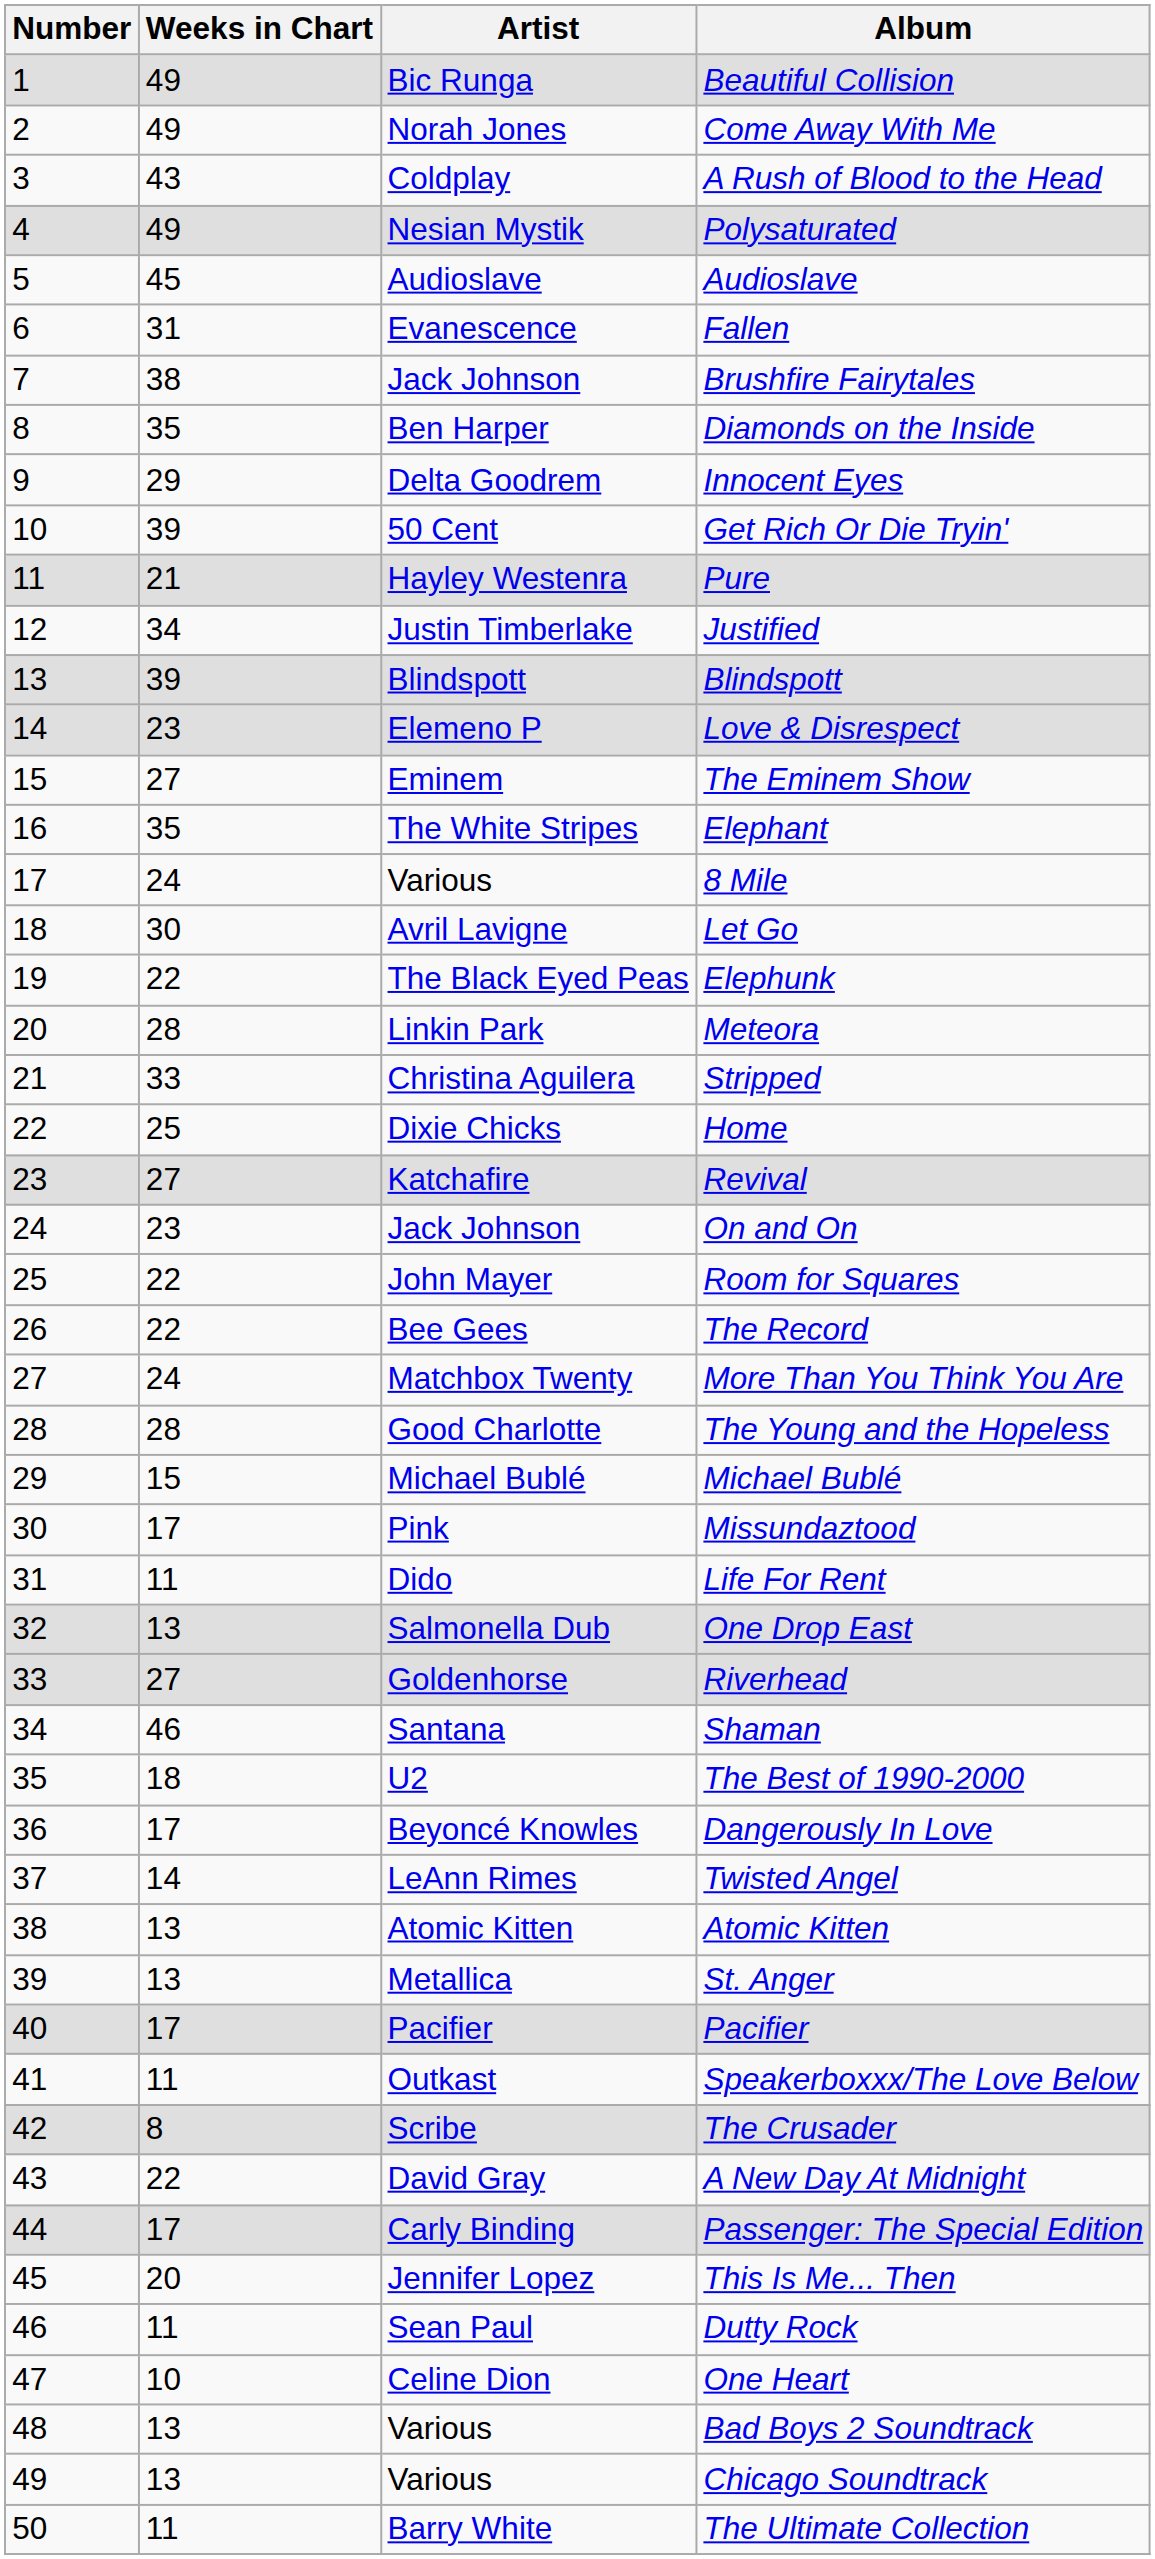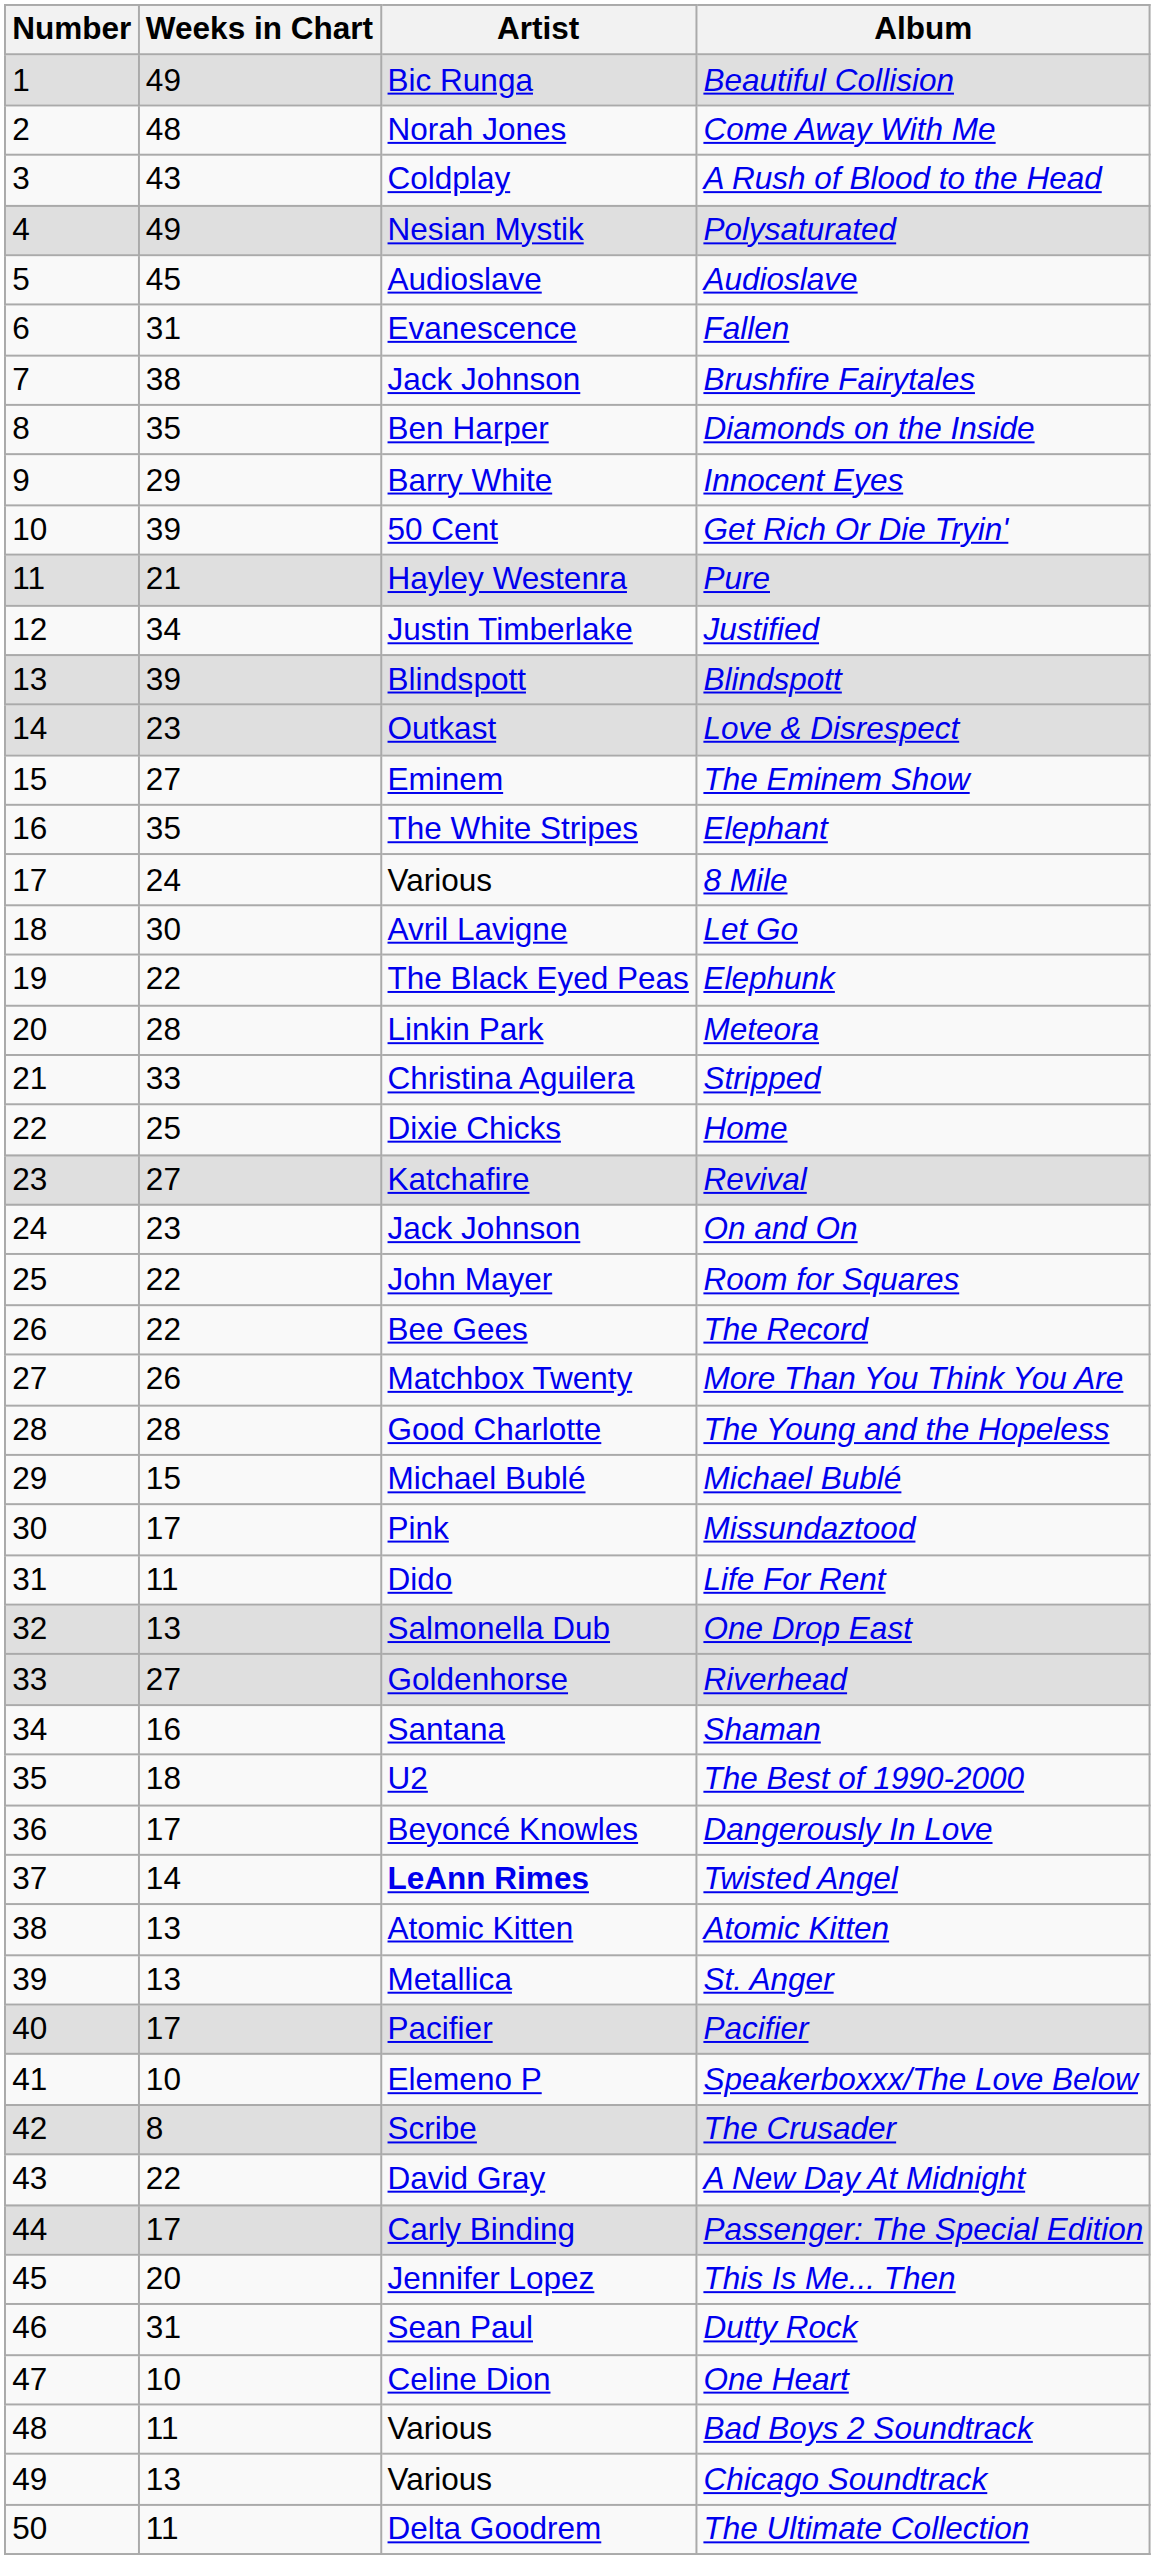Come Away With Me | Weeks in Chart: 49 -> 48
Innocent Eyes | Artist: Delta Goodrem -> Barry White
Love & Disrespect | Artist: Elemeno P -> Outkast
More Than You Think You Are | Weeks in Chart: 24 -> 26
Shaman | Weeks in Chart: 46 -> 16
Twisted Angel | Artist: normal -> bold
Speakerboxxx/The Love Below | Weeks in Chart: 11 -> 10
Speakerboxxx/The Love Below | Artist: Outkast -> Elemeno P
Dutty Rock | Weeks in Chart: 11 -> 31
Bad Boys 2 Soundtrack | Weeks in Chart: 13 -> 11
The Ultimate Collection | Artist: Barry White -> Delta Goodrem
